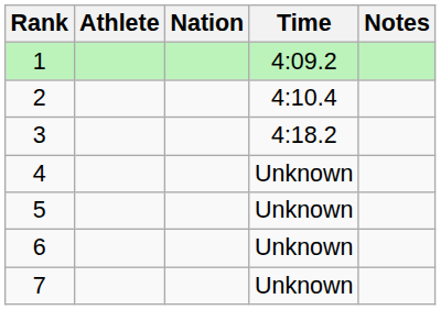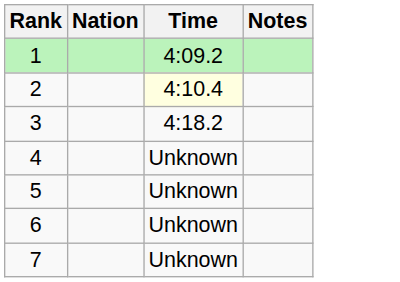- column: Athlete
2 | Time: no background -> lightyellow background
